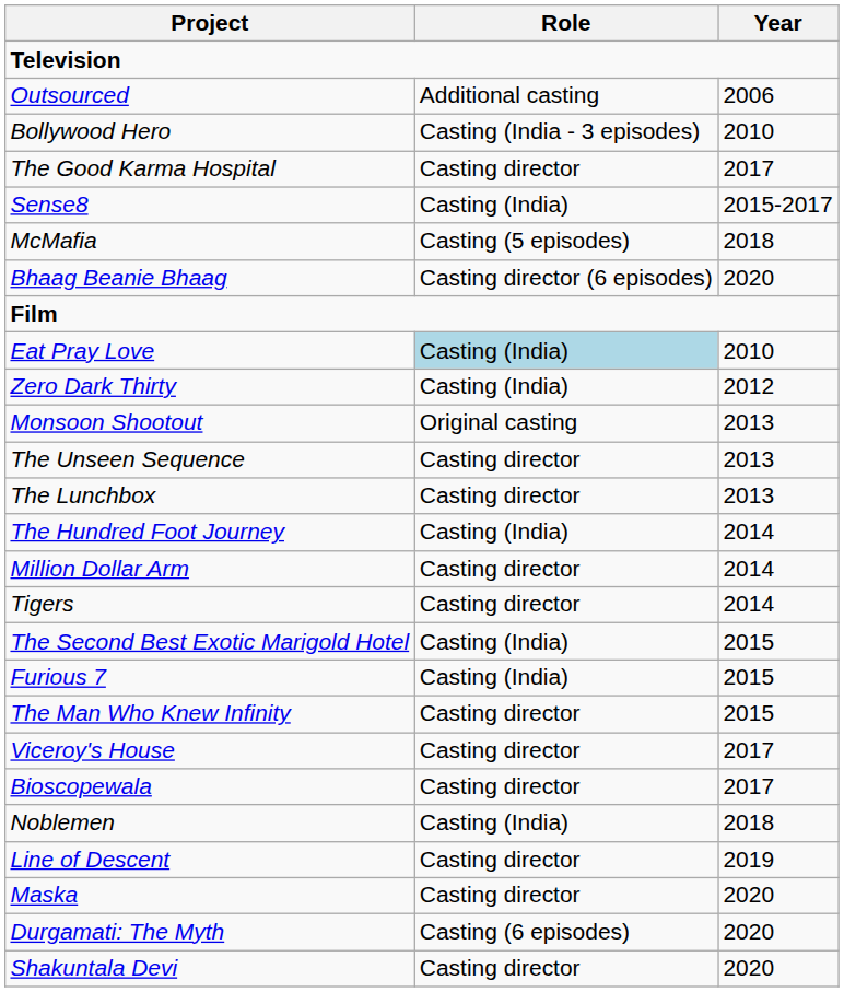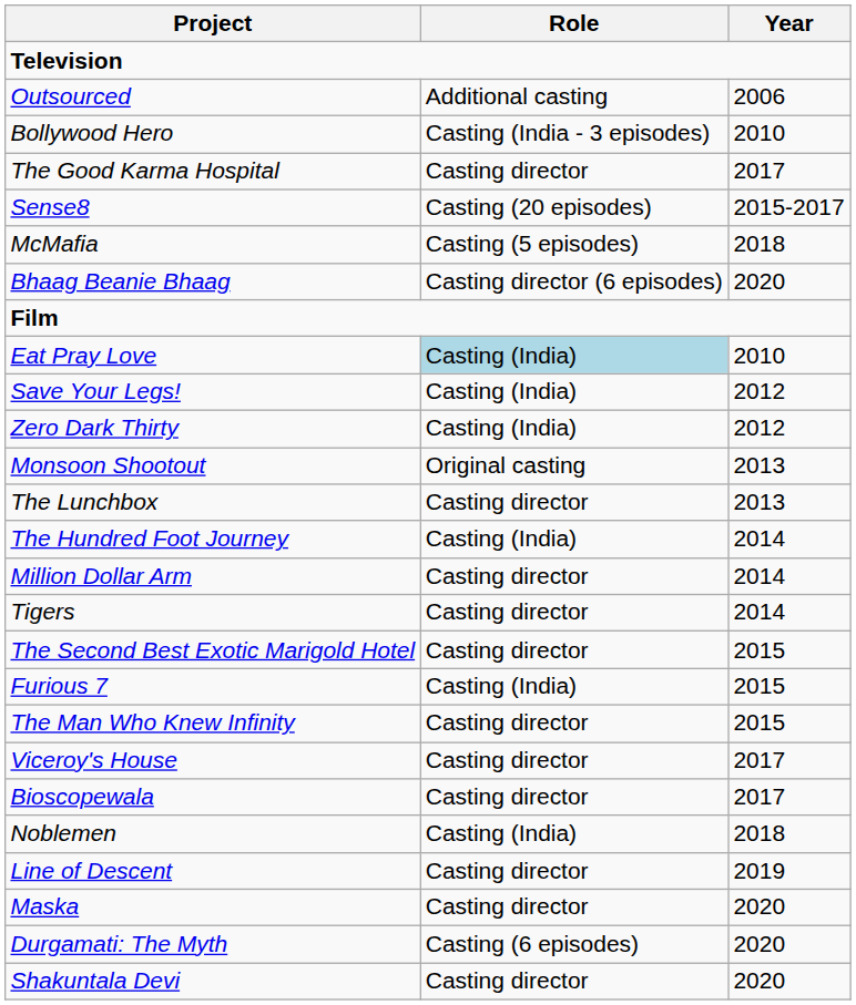Sense8 | Role: Casting (India) -> Casting (20 episodes)
+ row: Save Your Legs! | Casting (India) | 2012
- row: The Unseen Sequence | Casting director | 2013
The Second Best Exotic Marigold Hotel | Role: Casting (India) -> Casting director
